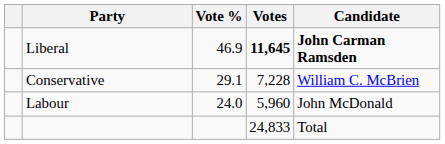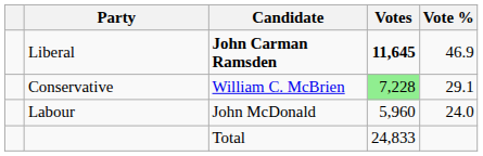columns swapped: Candidate <-> Vote %
Conservative | Votes: no background -> lightgreen background
